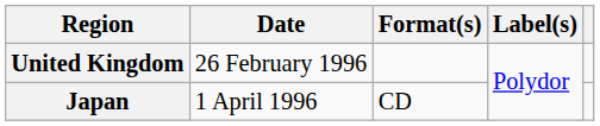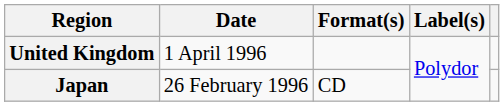United Kingdom | Date: 26 February 1996 -> 1 April 1996
Japan | Date: 1 April 1996 -> 26 February 1996
